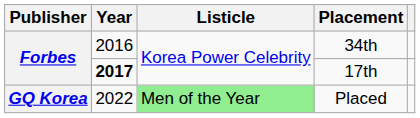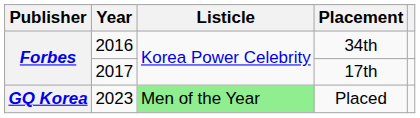17th | Year: bold -> normal
Placed | Year: 2022 -> 2023
